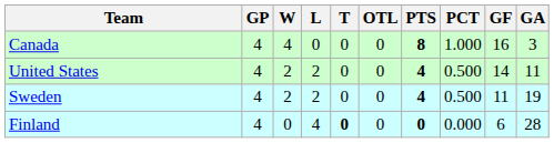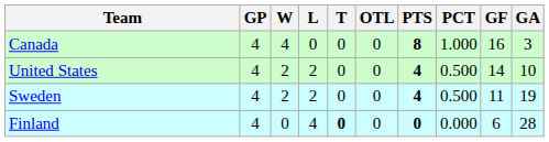United States | GA: 11 -> 10
